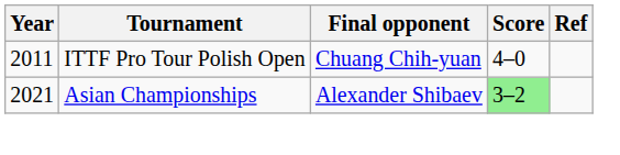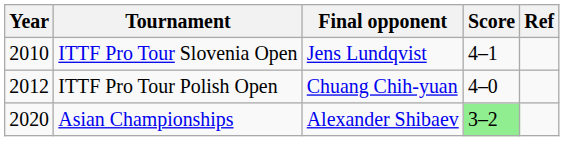+ row: 2010 | ITTF Pro Tour Slovenia Open | Jens Lundqvist | 4–1
ITTF Pro Tour Polish Open | Year: 2011 -> 2012
Asian Championships | Year: 2021 -> 2020
